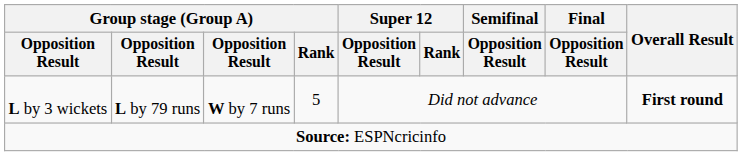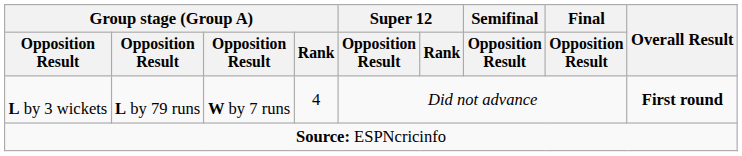L by 3 wickets | Group stage (Group A) / Rank: 5 -> 4
